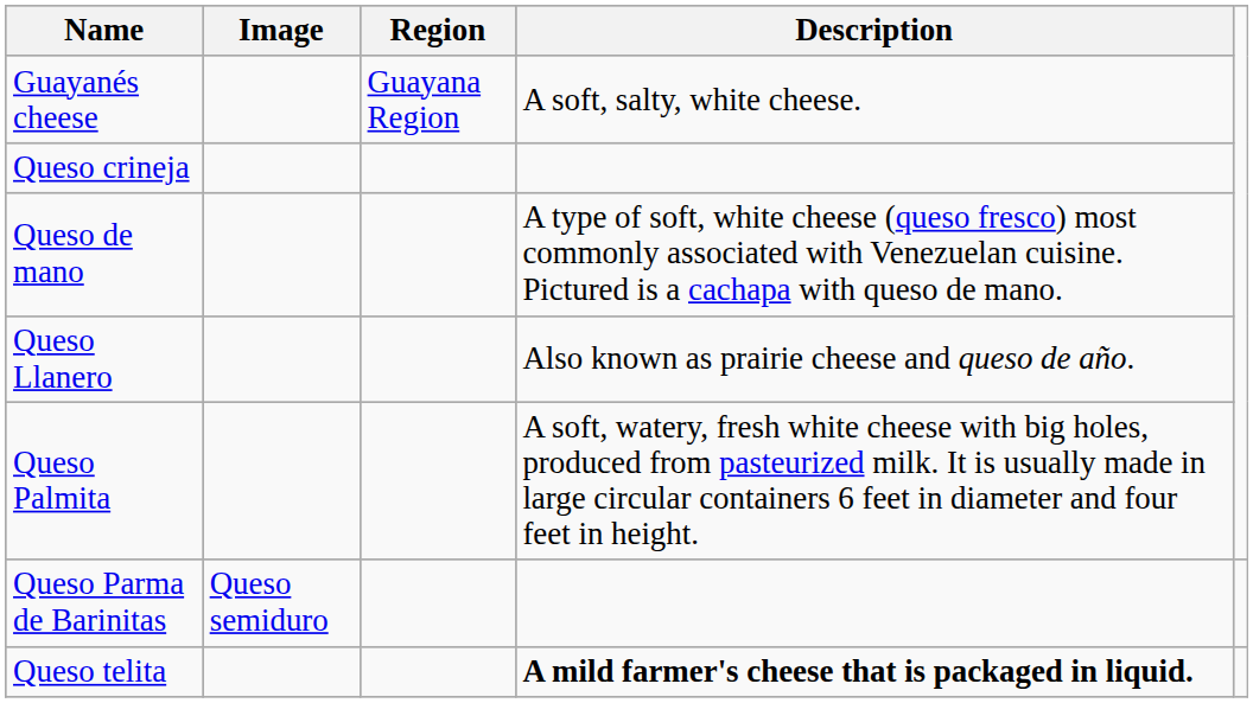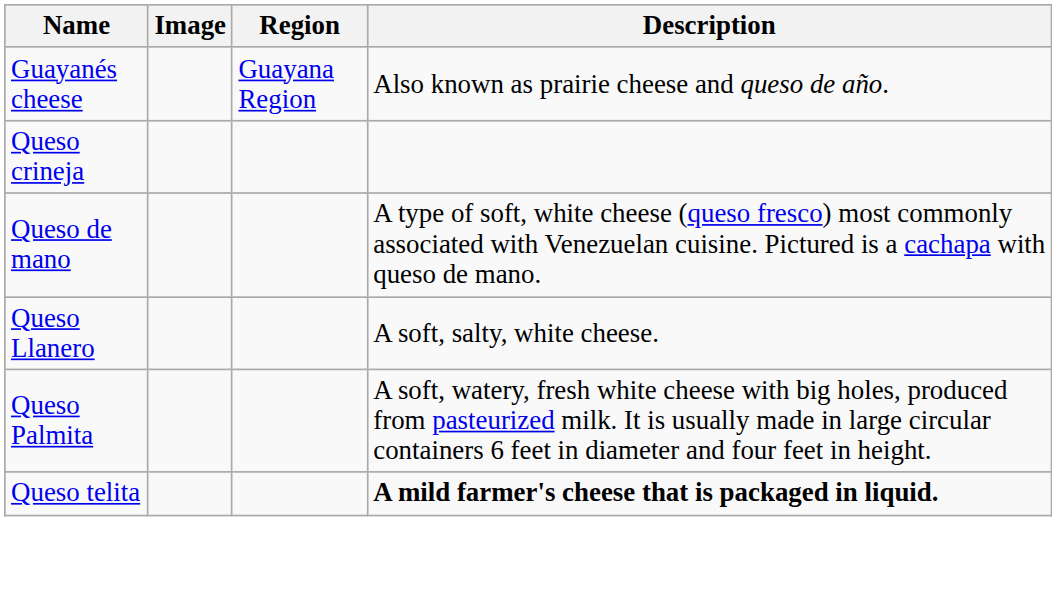Guayanés cheese | Description: A soft, salty, white cheese. -> Also known as prairie cheese and queso de año.
Queso Llanero | Description: Also known as prairie cheese and queso de año. -> A soft, salty, white cheese.
- row: Queso Parma de Barinitas | Queso semiduro
